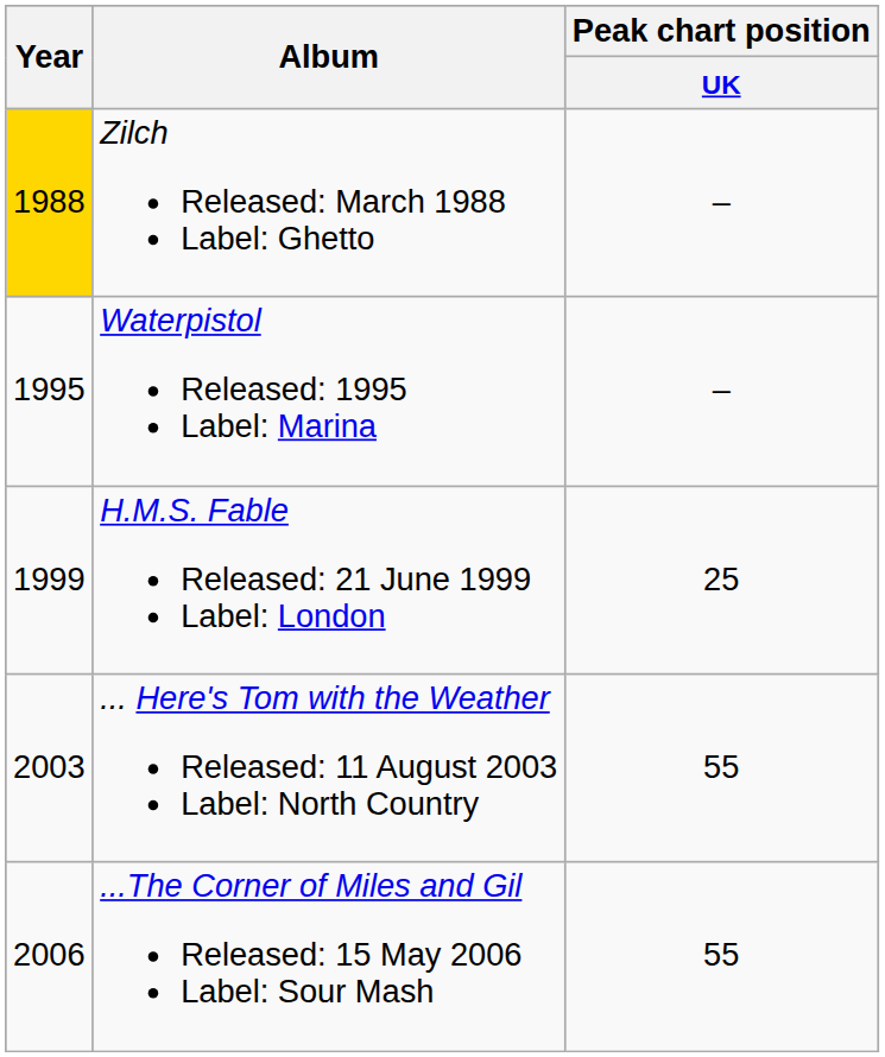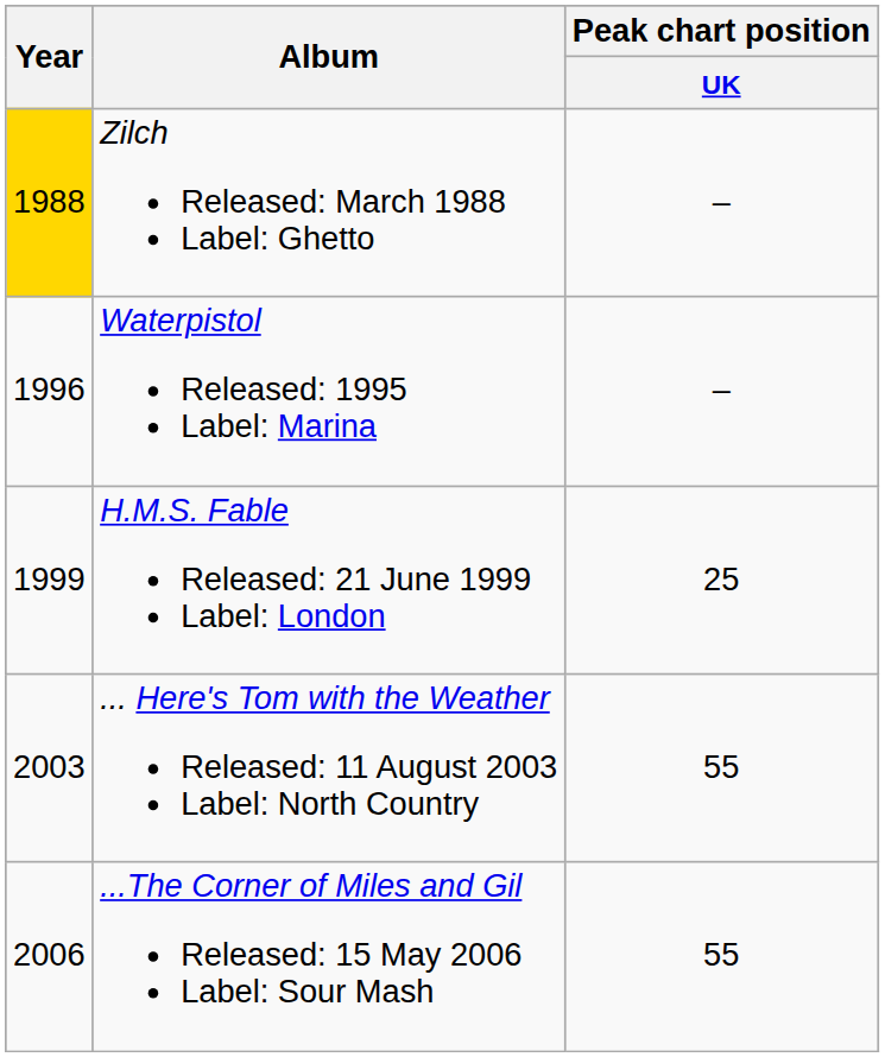Waterpistol Released: 1995 Label: Marina | Year: 1995 -> 1996
